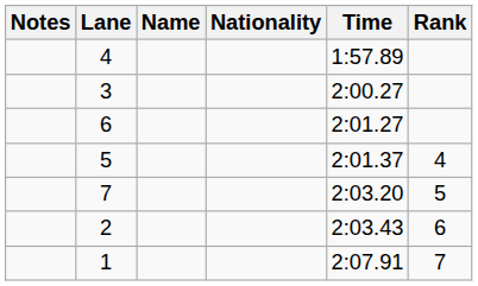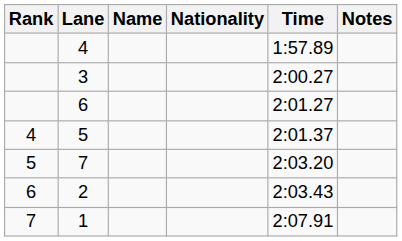columns swapped: Rank <-> Notes
